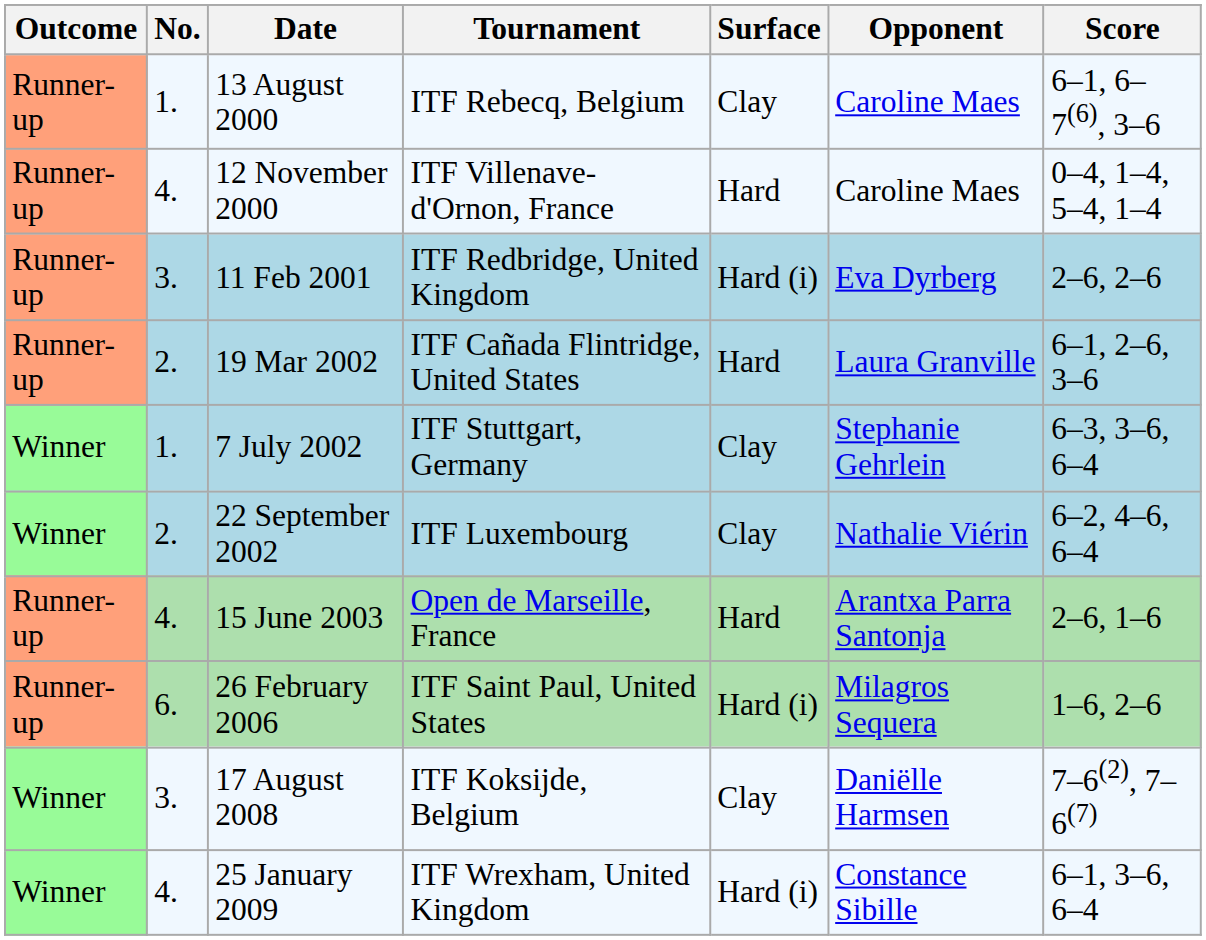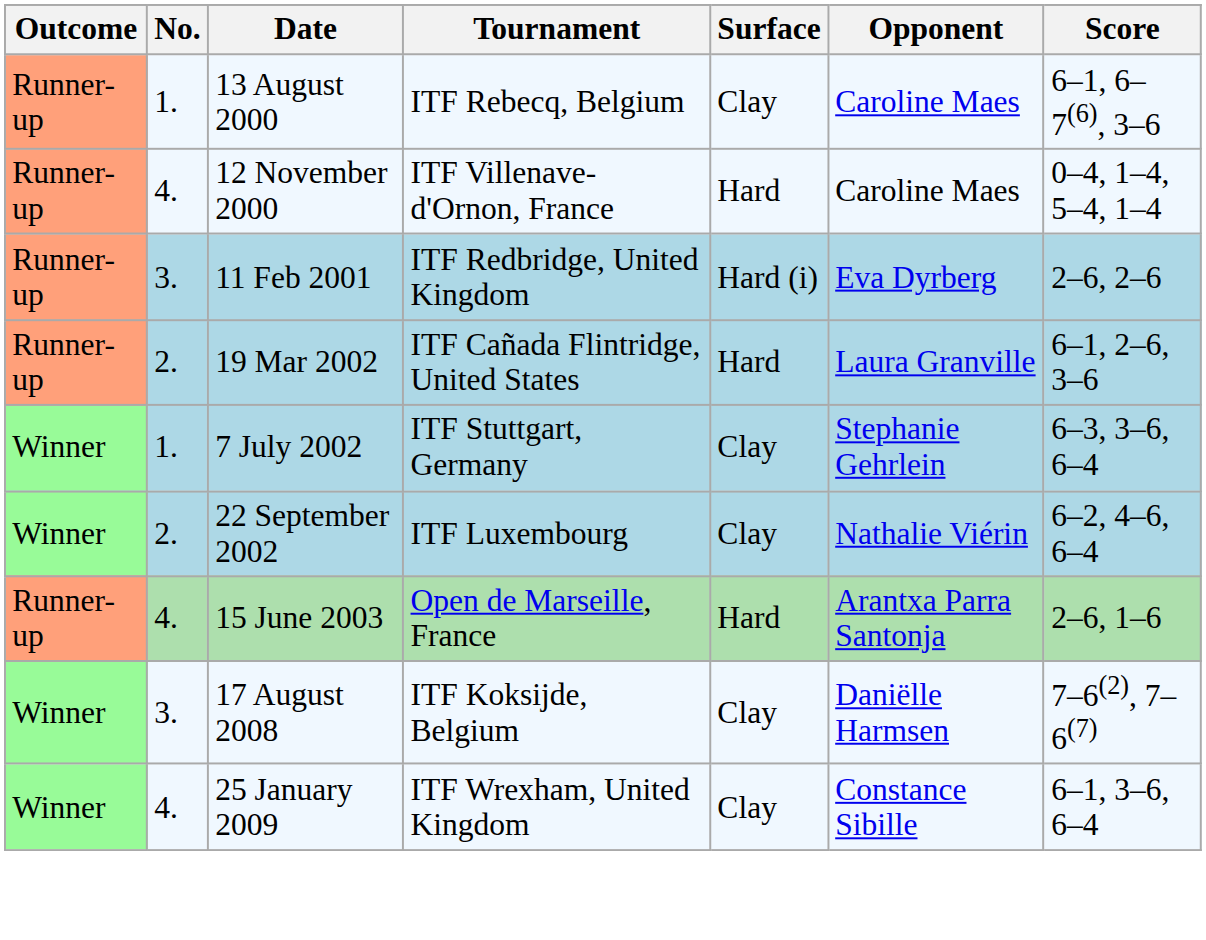- row: Runner-up | 6. | 26 February 2006 | ITF Saint Paul, United States | Hard (i) | Milagros Sequera | 1–6, 2–6
25 January 2009 | Surface: Hard (i) -> Clay
